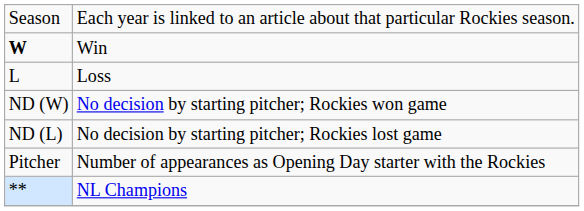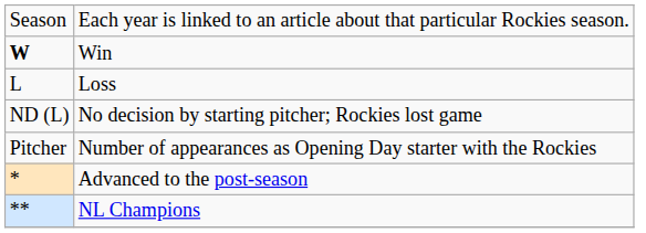- row: ND (W) | No decision by starting pitcher; Rockies won game
+ row: * | Advanced to the post-season
